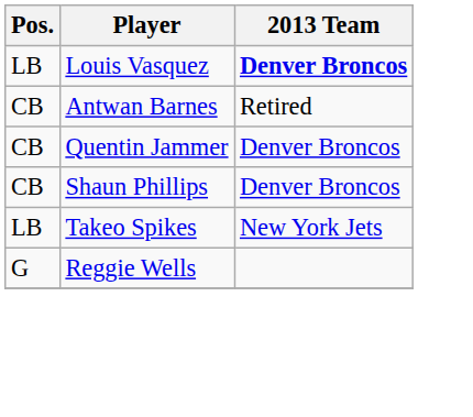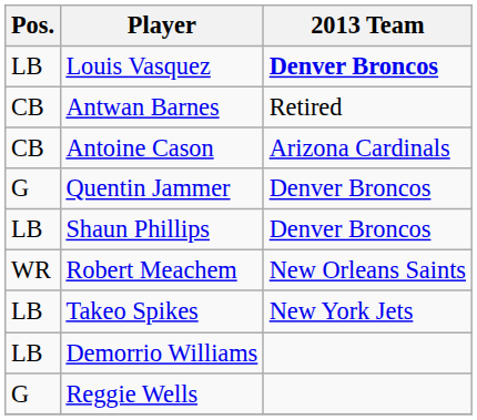+ row: CB | Antoine Cason | Arizona Cardinals
Quentin Jammer | Pos.: CB -> G
Shaun Phillips | Pos.: CB -> LB
+ row: WR | Robert Meachem | New Orleans Saints
+ row: LB | Demorrio Williams
